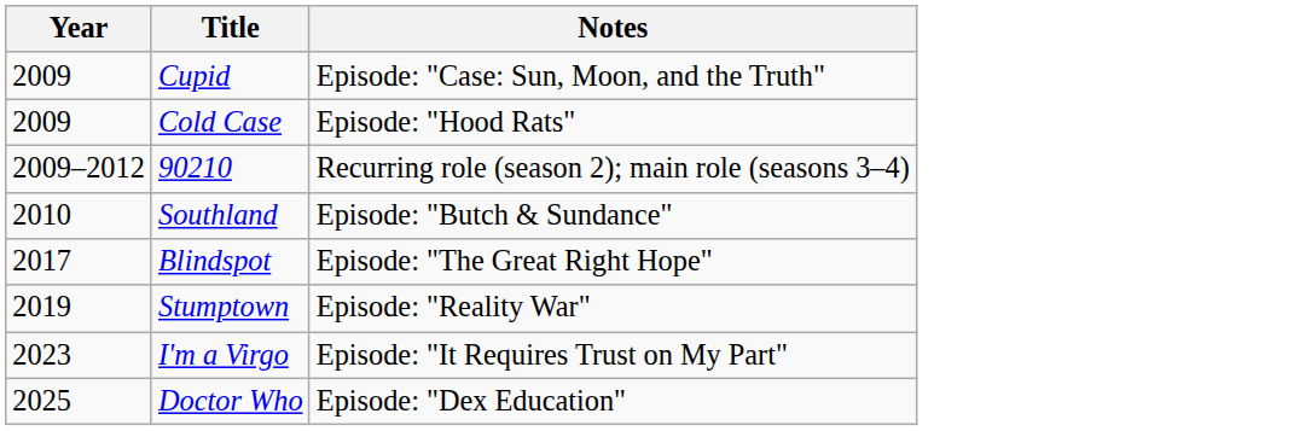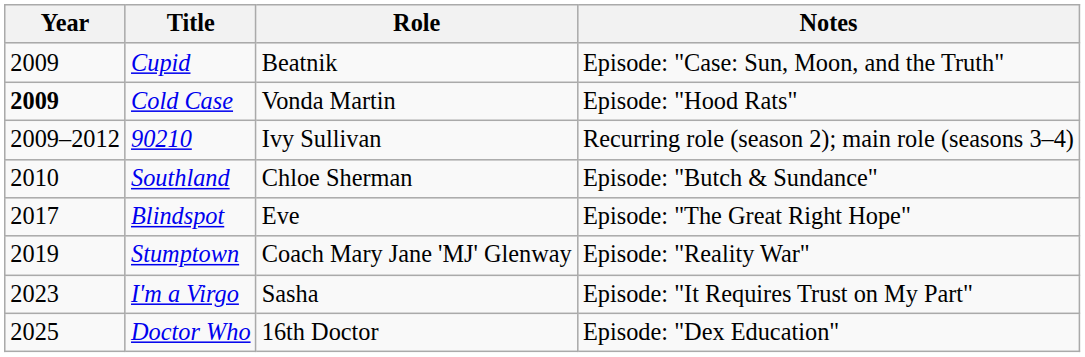+ column: Role | Beatnik | Vonda Martin | Ivy Sullivan | Chloe Sherman | Eve | Coach Mary Jane 'MJ' Glenway | Sasha | 16th Doctor
Cold Case | Year: normal -> bold
